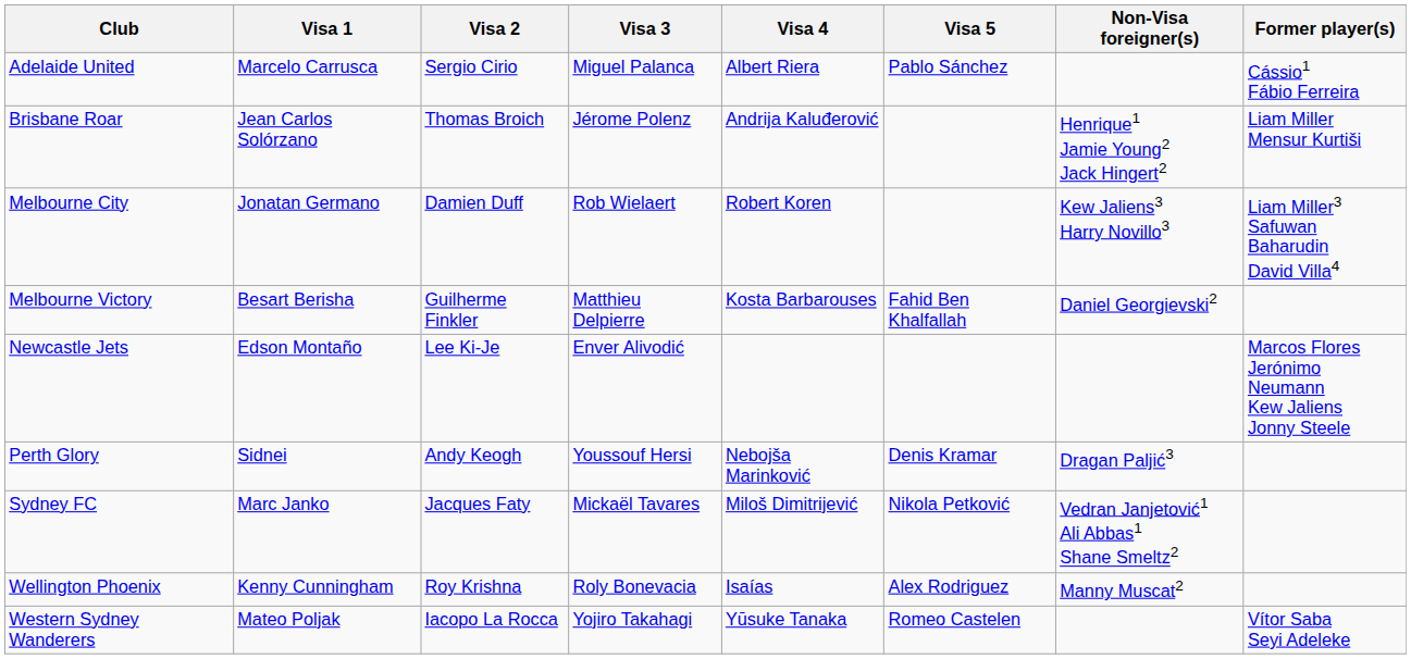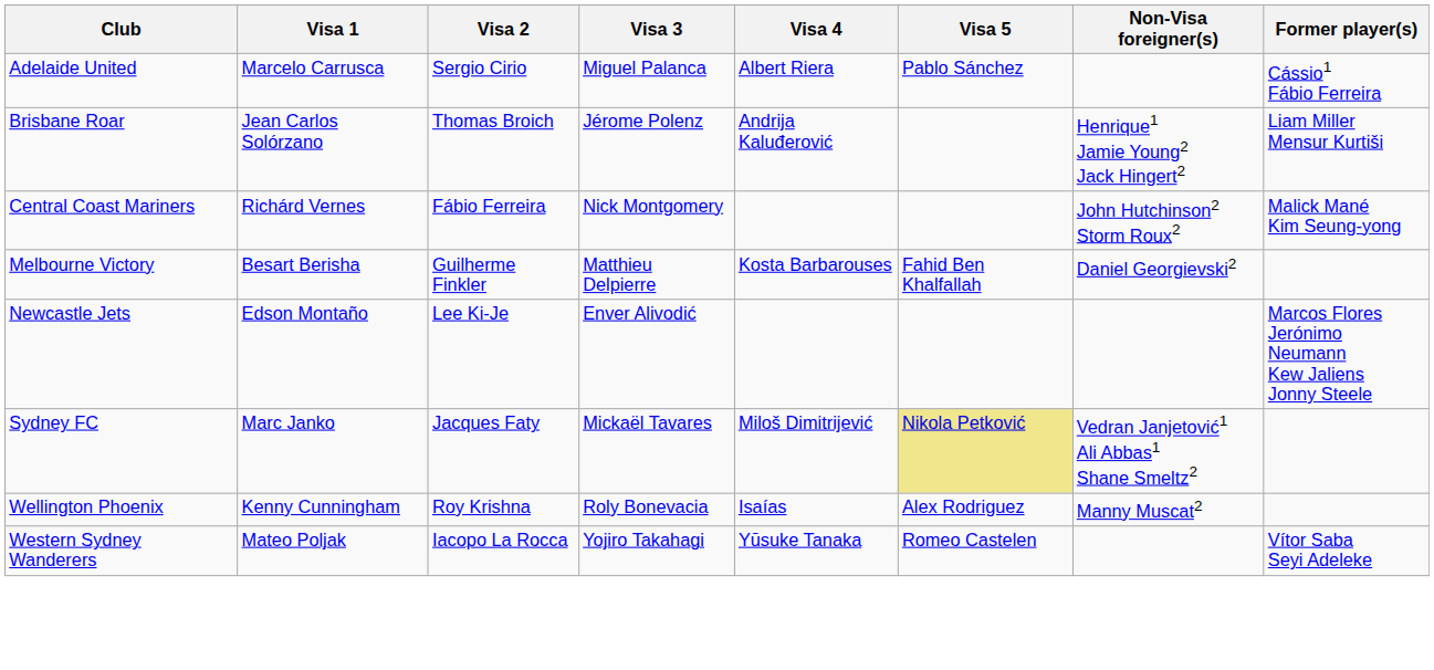+ row: Central Coast Mariners | Richárd Vernes | Fábio Ferreira | Nick Montgomery | John Hutchinson2 Storm Roux2 | Malick Mané Kim Seung-yong
- row: Melbourne City | Jonatan Germano | Damien Duff | Rob Wielaert | Robert Koren | Kew Jaliens3 Harry Novillo3 | Liam Miller3 Safuwan Baharudin David Villa4
- row: Perth Glory | Sidnei | Andy Keogh | Youssouf Hersi | Nebojša Marinković | Denis Kramar | Dragan Paljić3
Sydney FC | Visa 5: no background -> khaki background
